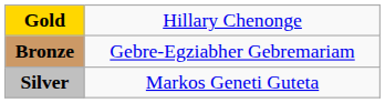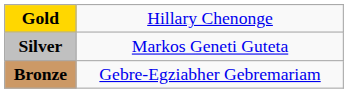rows swapped: Silver <-> Bronze
